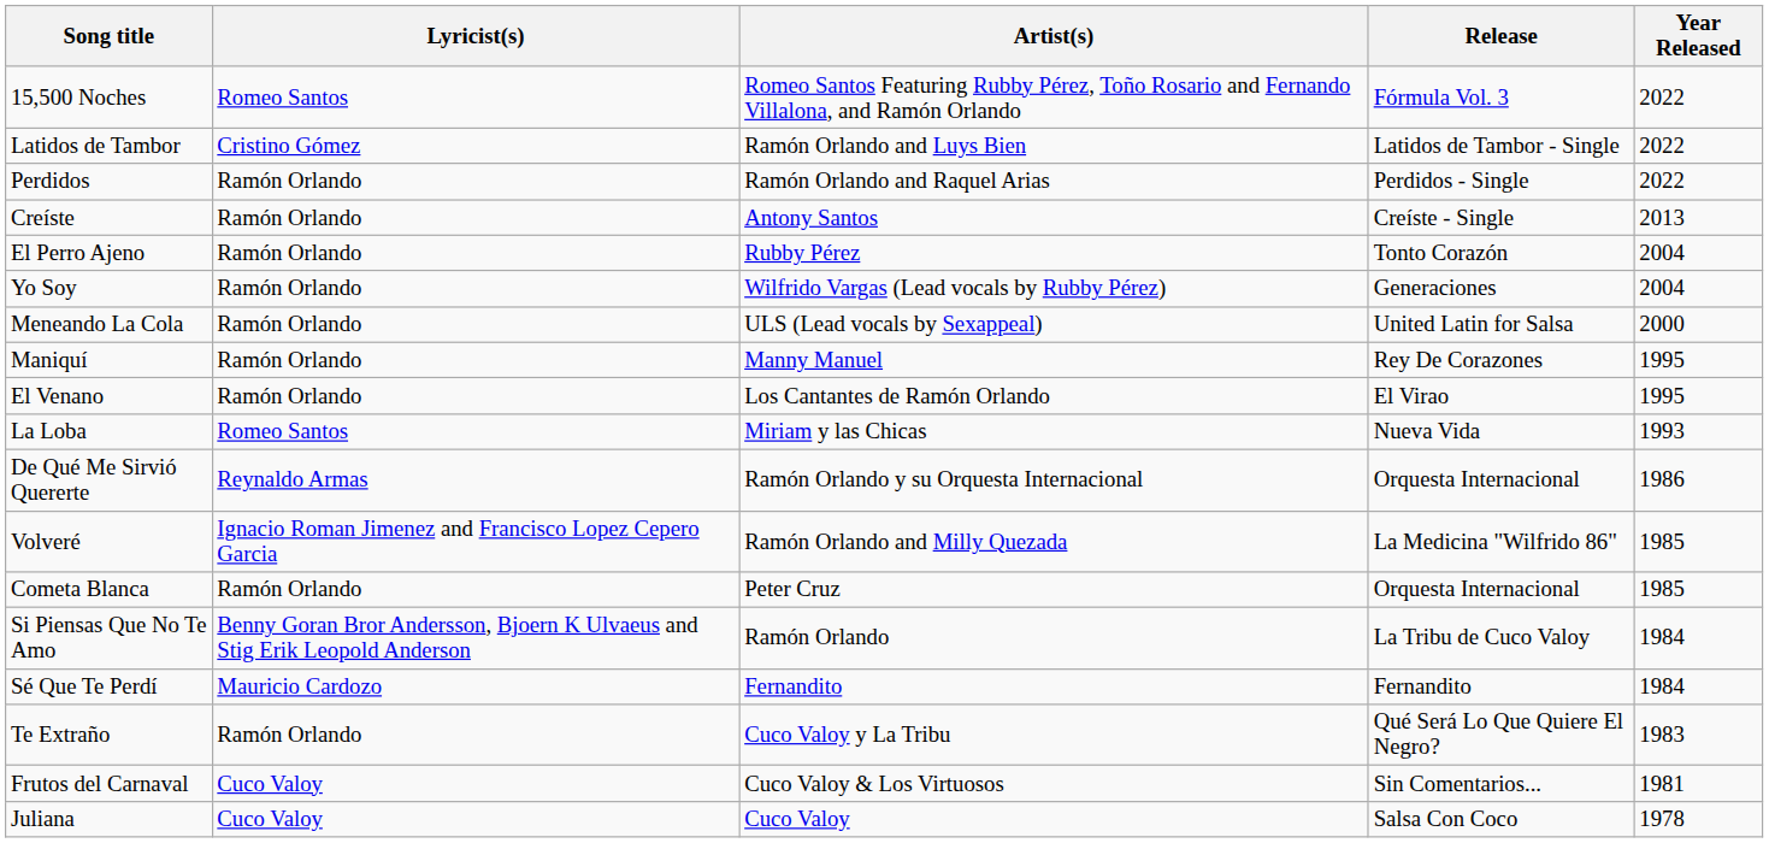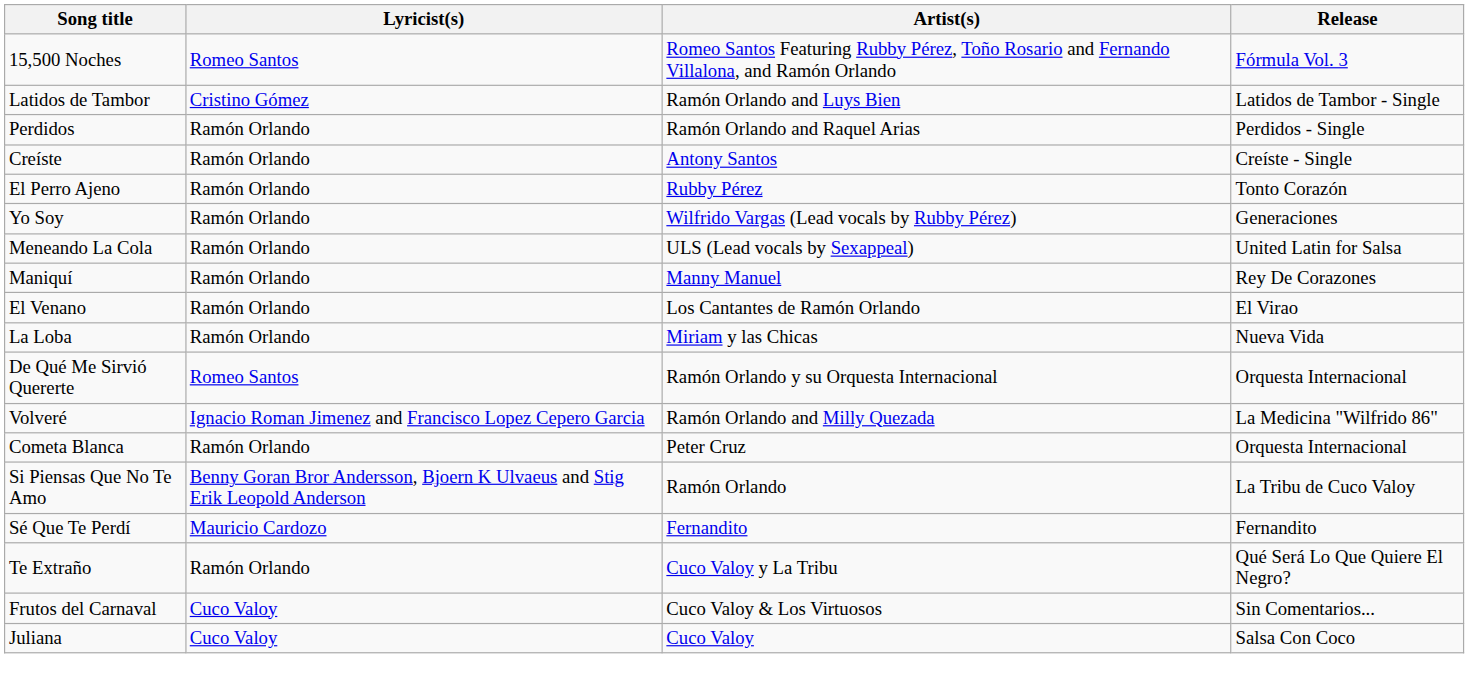- column: Year Released | 2022 | 2022 | 2022 | 2013 | 2004 | 2004 | 2000 | 1995 | 1995 | 1993 | 1986 | 1985 | 1985 | 1984 | 1984 | 1983 | 1981 | 1978
La Loba | Lyricist(s): Romeo Santos -> Ramón Orlando
De Qué Me Sirvió Quererte | Lyricist(s): Reynaldo Armas -> Romeo Santos
